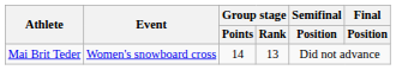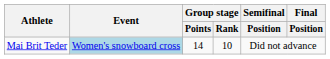Mai Brit Teder | Event: no background -> lightblue background
Mai Brit Teder | Group stage / Rank: 13 -> 10
